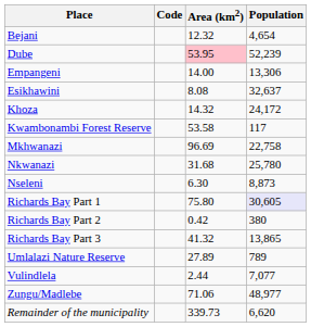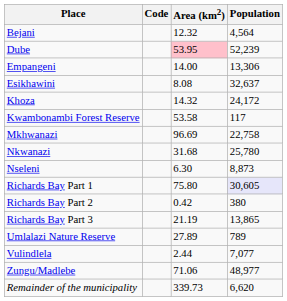Bejani | Population: 4,654 -> 4,564
Richards Bay Part 3 | Area (km2): 41.32 -> 21.19
